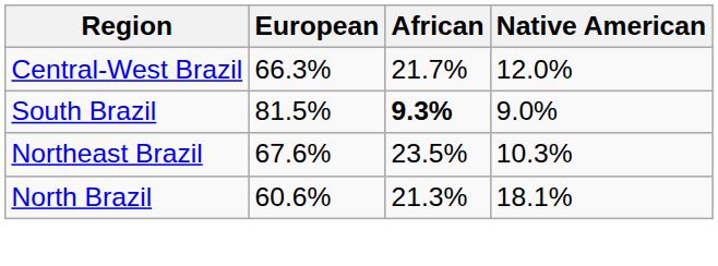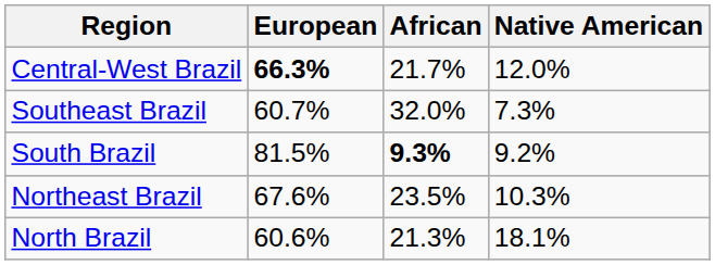Central-West Brazil | European: normal -> bold
+ row: Southeast Brazil | 60.7% | 32.0% | 7.3%
South Brazil | Native American: 9.0% -> 9.2%
